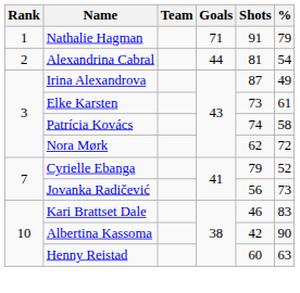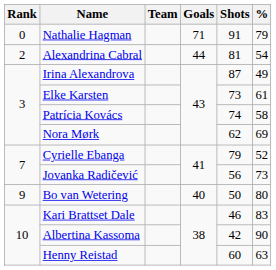Nathalie Hagman | Rank: 1 -> 0
Nora Mørk | %: 72 -> 69
+ row: 9 | Bo van Wetering | 40 | 50 | 80
